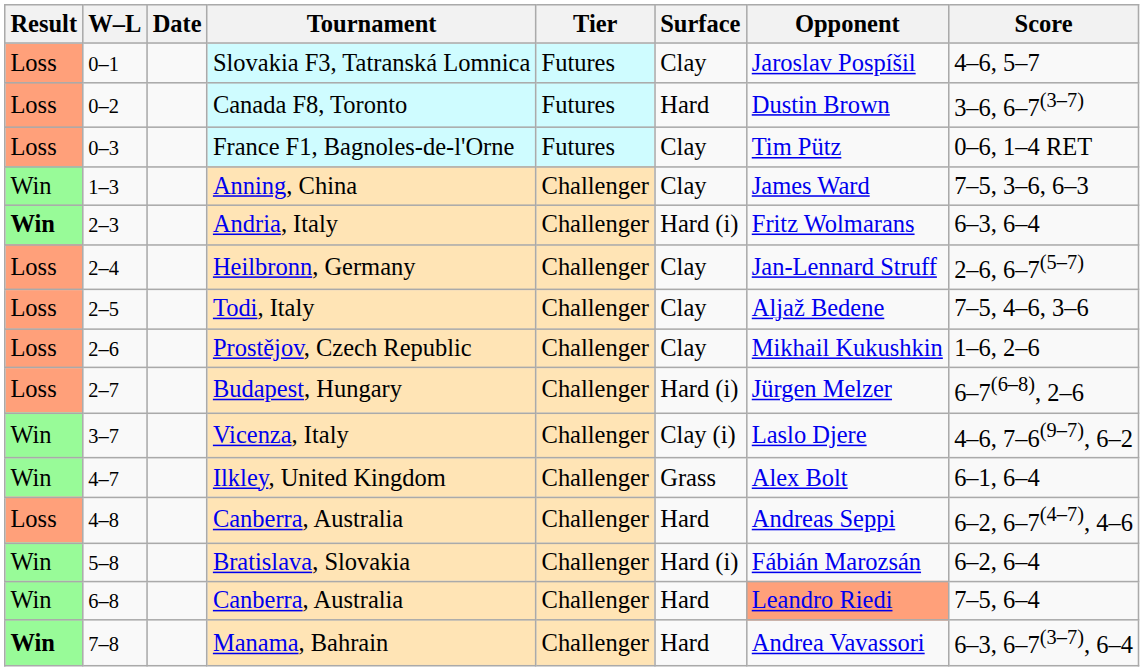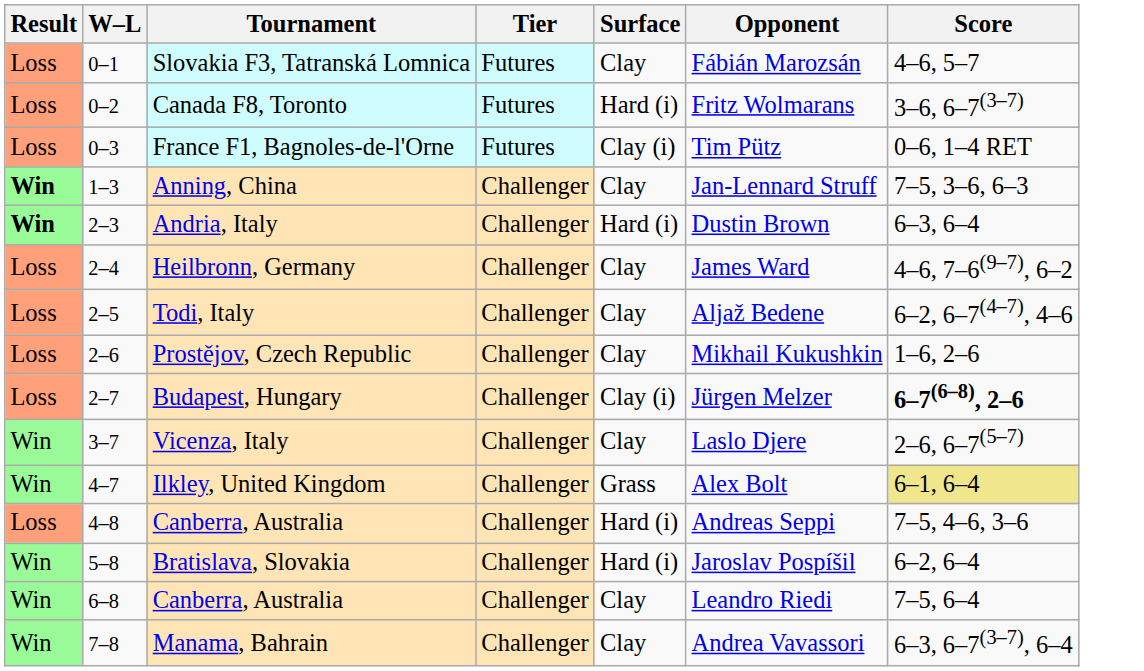- column: Date
Slovakia F3, Tatranská Lomnica | Opponent: Jaroslav Pospíšil -> Fábián Marozsán
Canada F8, Toronto | Surface: Hard -> Hard (i)
Canada F8, Toronto | Opponent: Dustin Brown -> Fritz Wolmarans
France F1, Bagnoles-de-l'Orne | Surface: Clay -> Clay (i)
Anning, China | Result: normal -> bold
Anning, China | Opponent: James Ward -> Jan-Lennard Struff
Andria, Italy | Opponent: Fritz Wolmarans -> Dustin Brown
Heilbronn, Germany | Opponent: Jan-Lennard Struff -> James Ward
Heilbronn, Germany | Score: 2–6, 6–7(5–7) -> 4–6, 7–6(9–7), 6–2
Todi, Italy | Score: 7–5, 4–6, 3–6 -> 6–2, 6–7(4–7), 4–6
Budapest, Hungary | Surface: Hard (i) -> Clay (i)
Budapest, Hungary | Score: normal -> bold
Vicenza, Italy | Surface: Clay (i) -> Clay
Vicenza, Italy | Score: 4–6, 7–6(9–7), 6–2 -> 2–6, 6–7(5–7)
Ilkley, United Kingdom | Score: no background -> khaki background
4–8 / Canberra, Australia | Surface: Hard -> Hard (i)
4–8 / Canberra, Australia | Score: 6–2, 6–7(4–7), 4–6 -> 7–5, 4–6, 3–6
Bratislava, Slovakia | Opponent: Fábián Marozsán -> Jaroslav Pospíšil
6–8 / Canberra, Australia | Surface: Hard -> Clay
6–8 / Canberra, Australia | Opponent: lightsalmon background -> no background
Manama, Bahrain | Result: bold -> normal
Manama, Bahrain | Surface: Hard -> Clay
